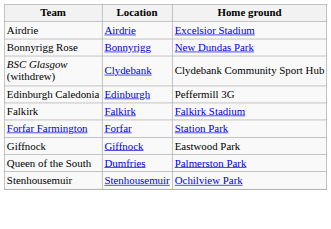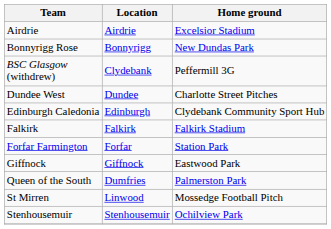BSC Glasgow (withdrew) | Home ground: Clydebank Community Sport Hub -> Peffermill 3G
+ row: Dundee West | Dundee | Charlotte Street Pitches
Edinburgh Caledonia | Home ground: Peffermill 3G -> Clydebank Community Sport Hub
+ row: St Mirren | Linwood | Mossedge Football Pitch
